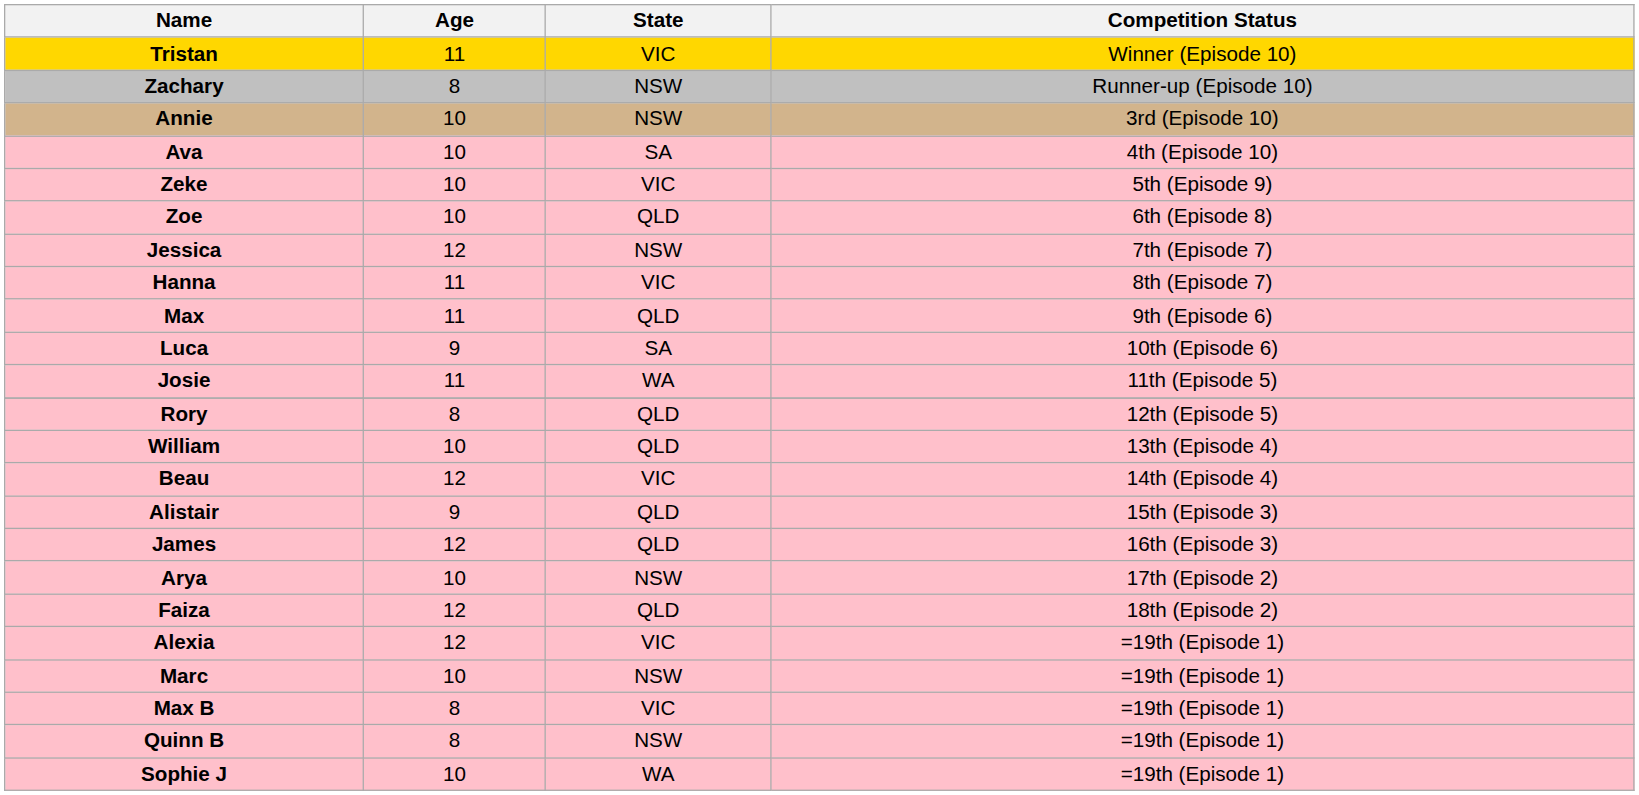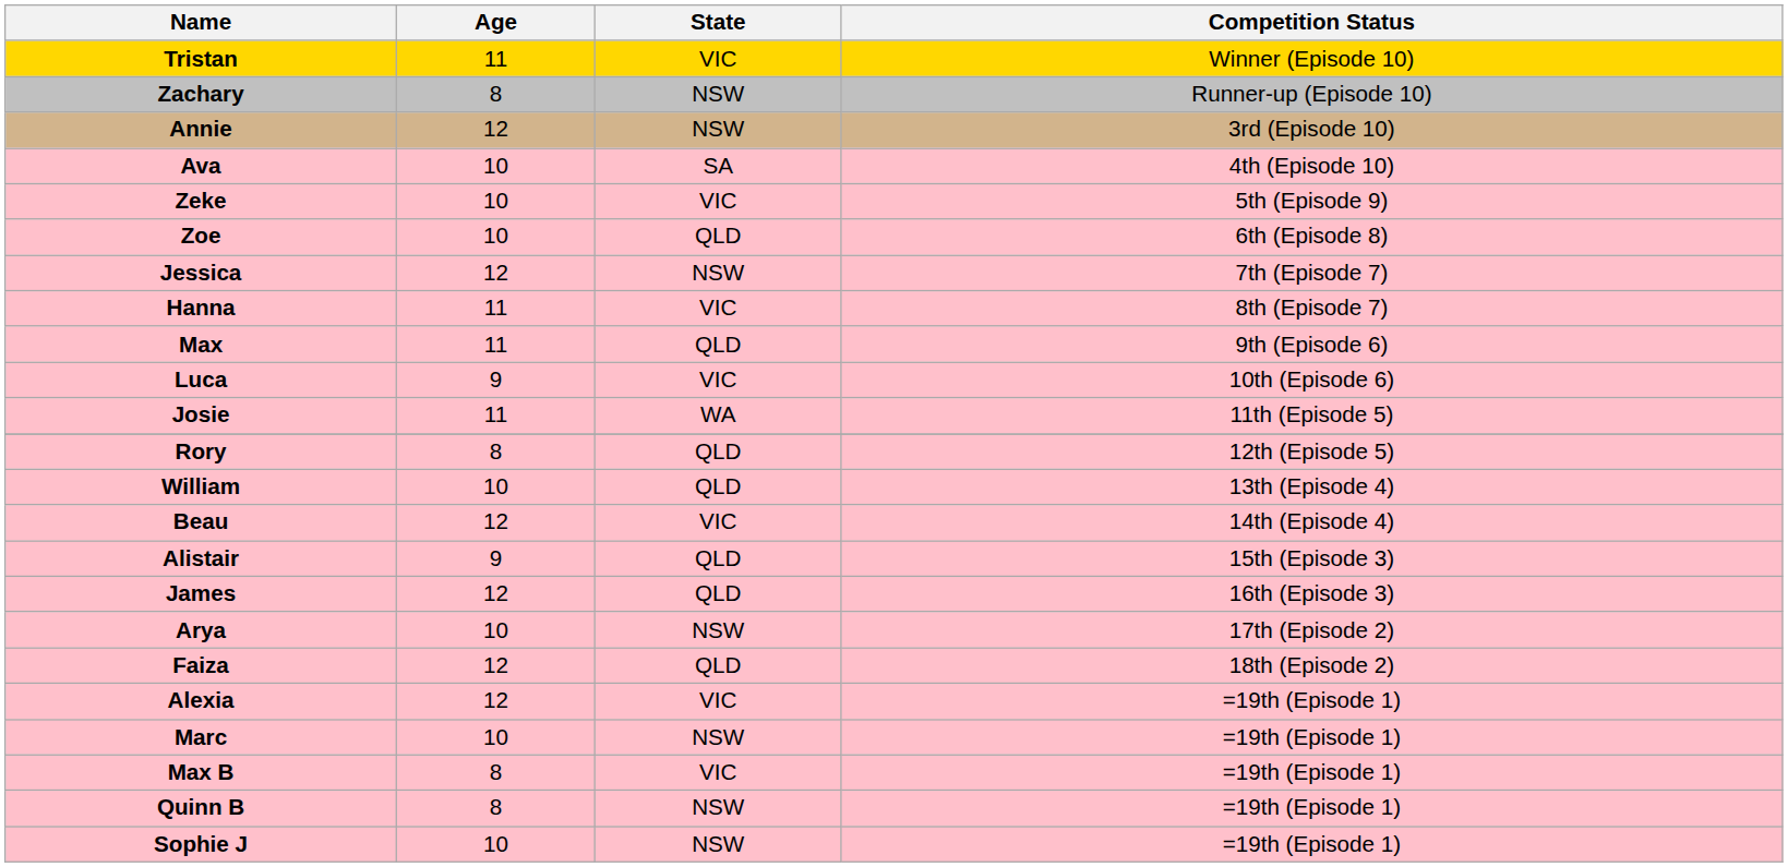Annie | Age: 10 -> 12
Luca | State: SA -> VIC
Sophie J | State: WA -> NSW
